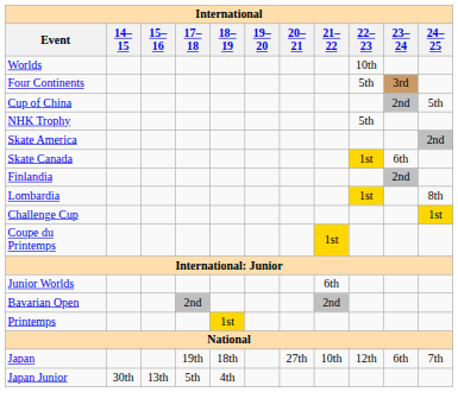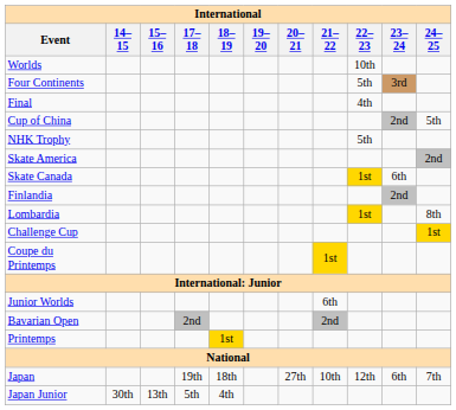+ row: Final | 4th
